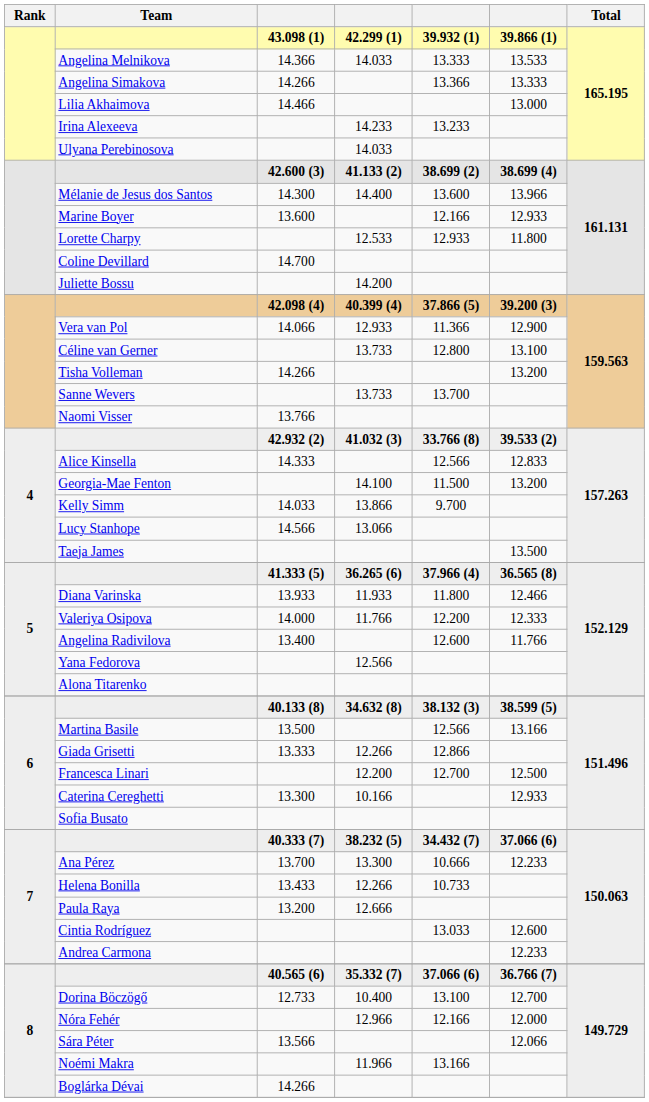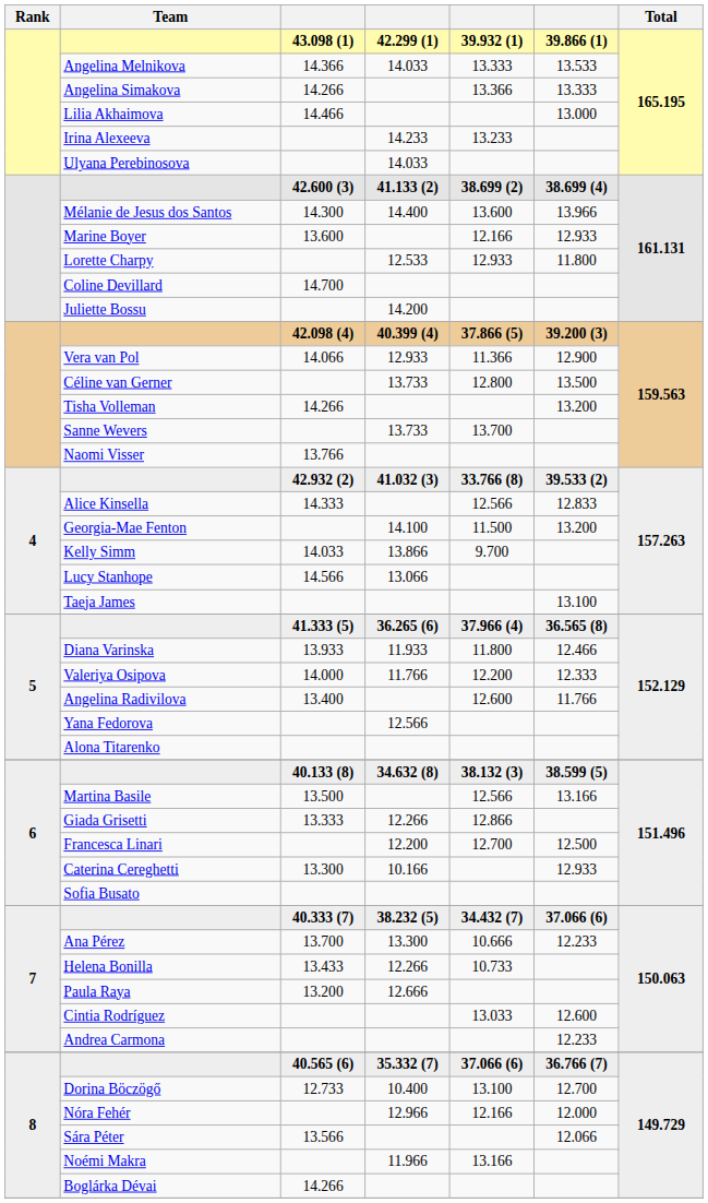Céline van Gerner | column 6: 13.100 -> 13.500
Taeja James | column 6: 13.500 -> 13.100
